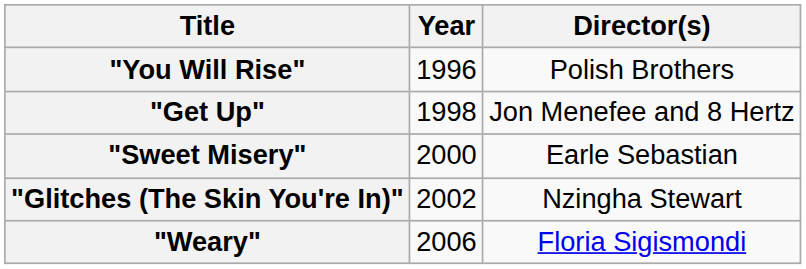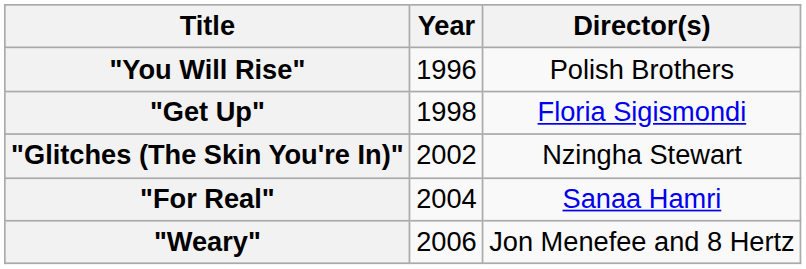"Get Up" | Director(s): Jon Menefee and 8 Hertz -> Floria Sigismondi
- row: "Sweet Misery" | 2000 | Earle Sebastian
+ row: "For Real" | 2004 | Sanaa Hamri
"Weary" | Director(s): Floria Sigismondi -> Jon Menefee and 8 Hertz
